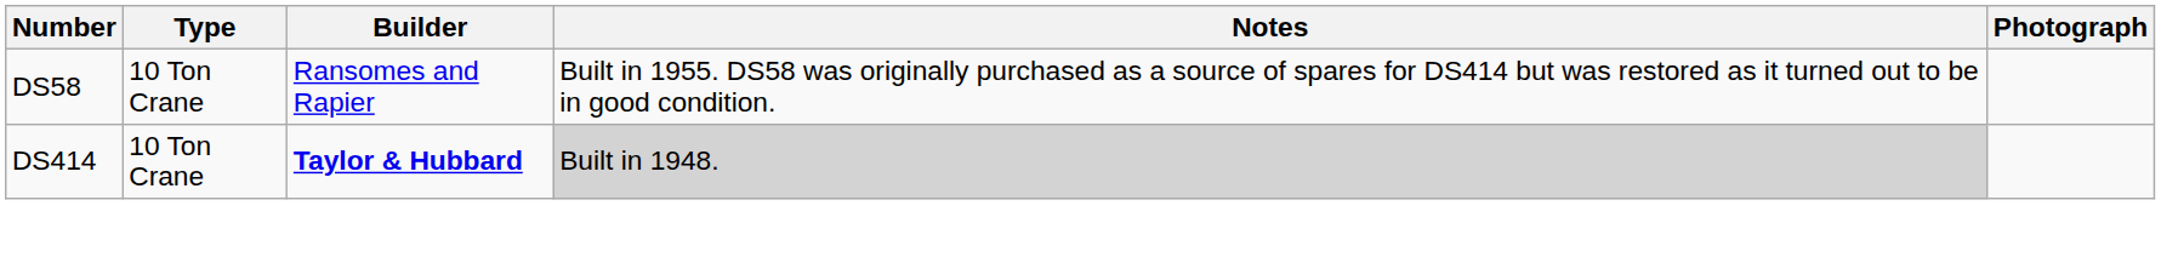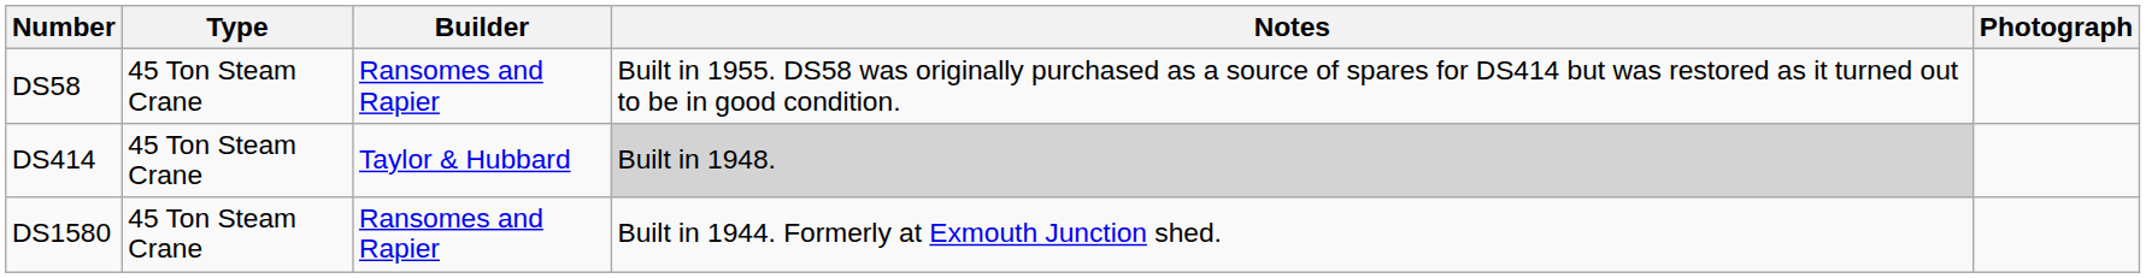DS58 | Type: 10 Ton Crane -> 45 Ton Steam Crane
DS414 | Type: 10 Ton Crane -> 45 Ton Steam Crane
DS414 | Builder: bold -> normal
+ row: DS1580 | 45 Ton Steam Crane | Ransomes and Rapier | Built in 1944. Formerly at Exmouth Junction shed.
